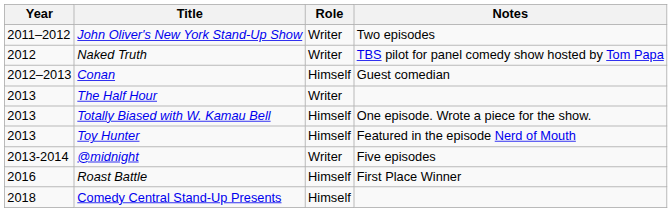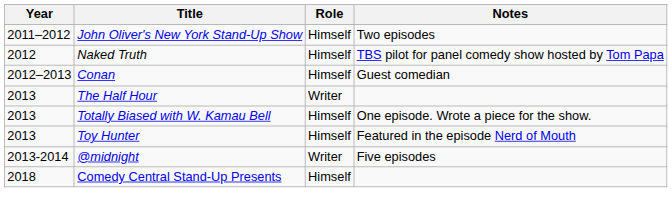John Oliver's New York Stand-Up Show | Role: Writer -> Himself
Naked Truth | Role: Writer -> Himself
- row: 2016 | Roast Battle | Himself | First Place Winner
